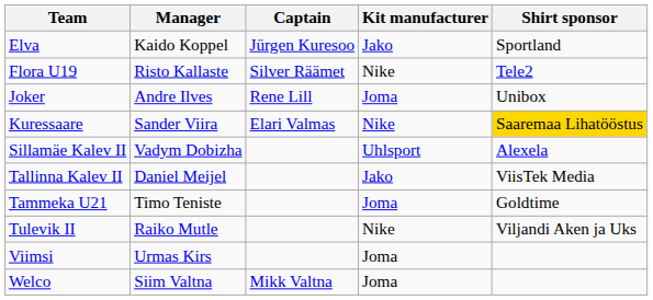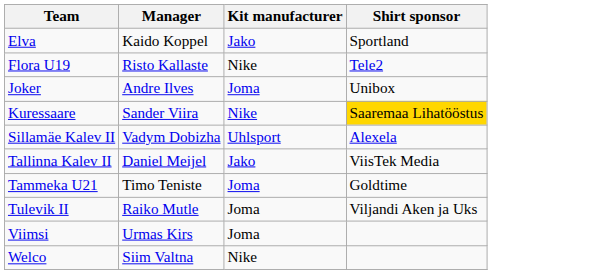- column: Captain | Jürgen Kuresoo | Silver Räämet | Rene Lill | Elari Valmas | Mikk Valtna
Tulevik II | Kit manufacturer: Nike -> Joma
Welco | Kit manufacturer: Joma -> Nike
